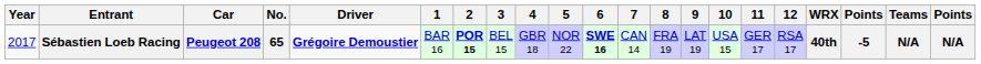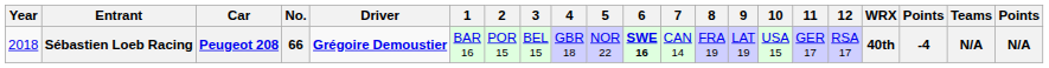Sébastien Loeb Racing | Year: 2017 -> 2018
Sébastien Loeb Racing | No.: 65 -> 66
Sébastien Loeb Racing | 2: bold -> normal
Sébastien Loeb Racing | column 19: -5 -> -4
